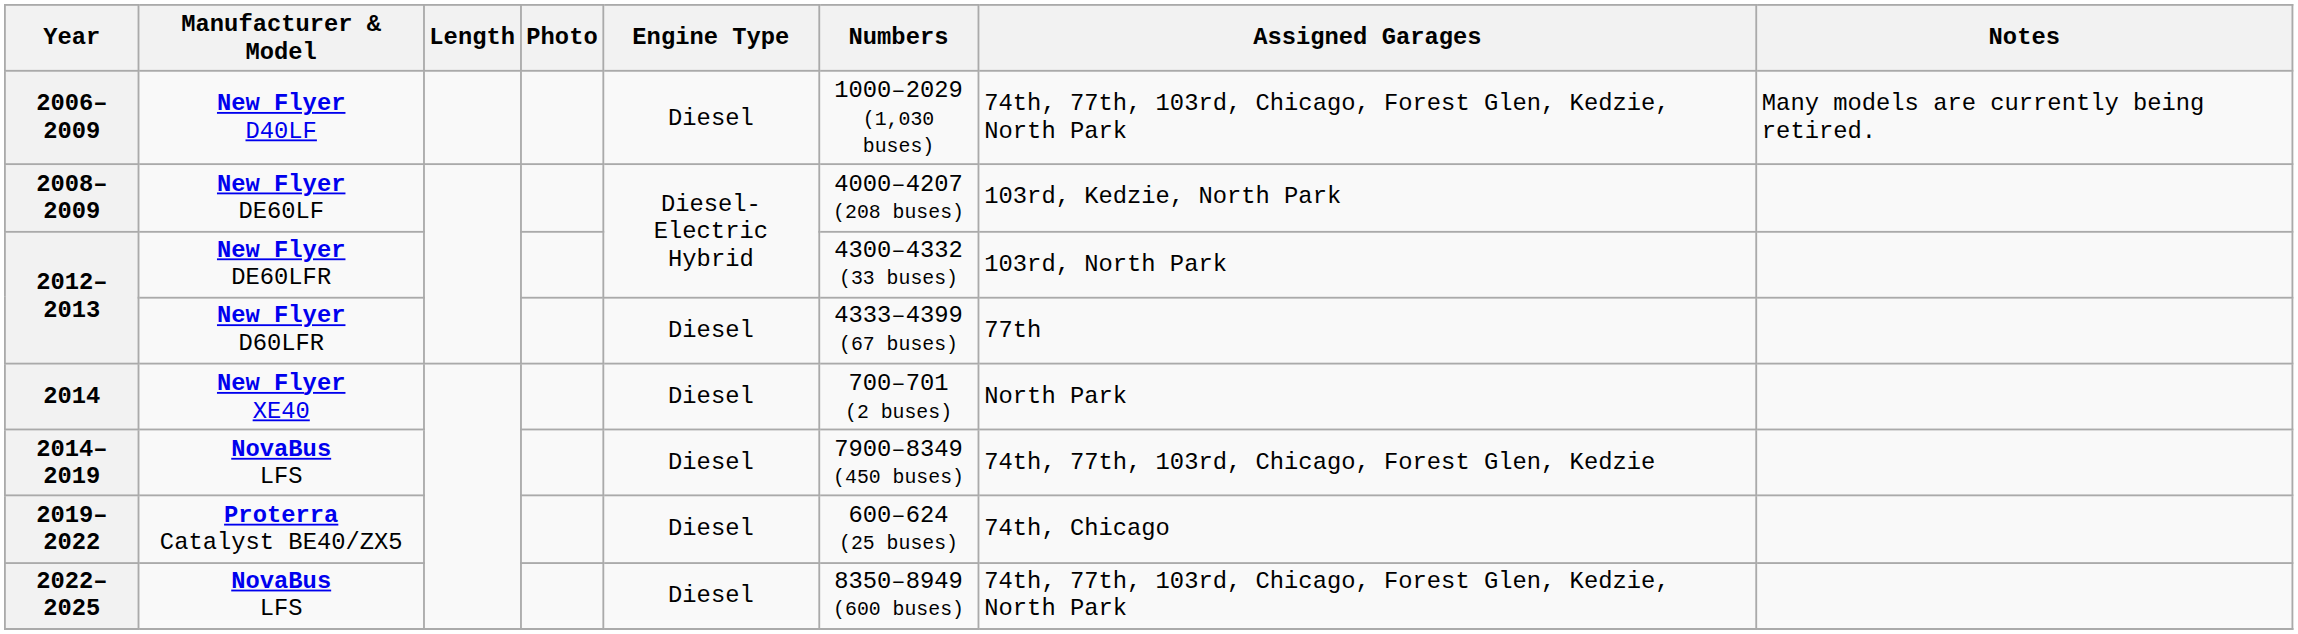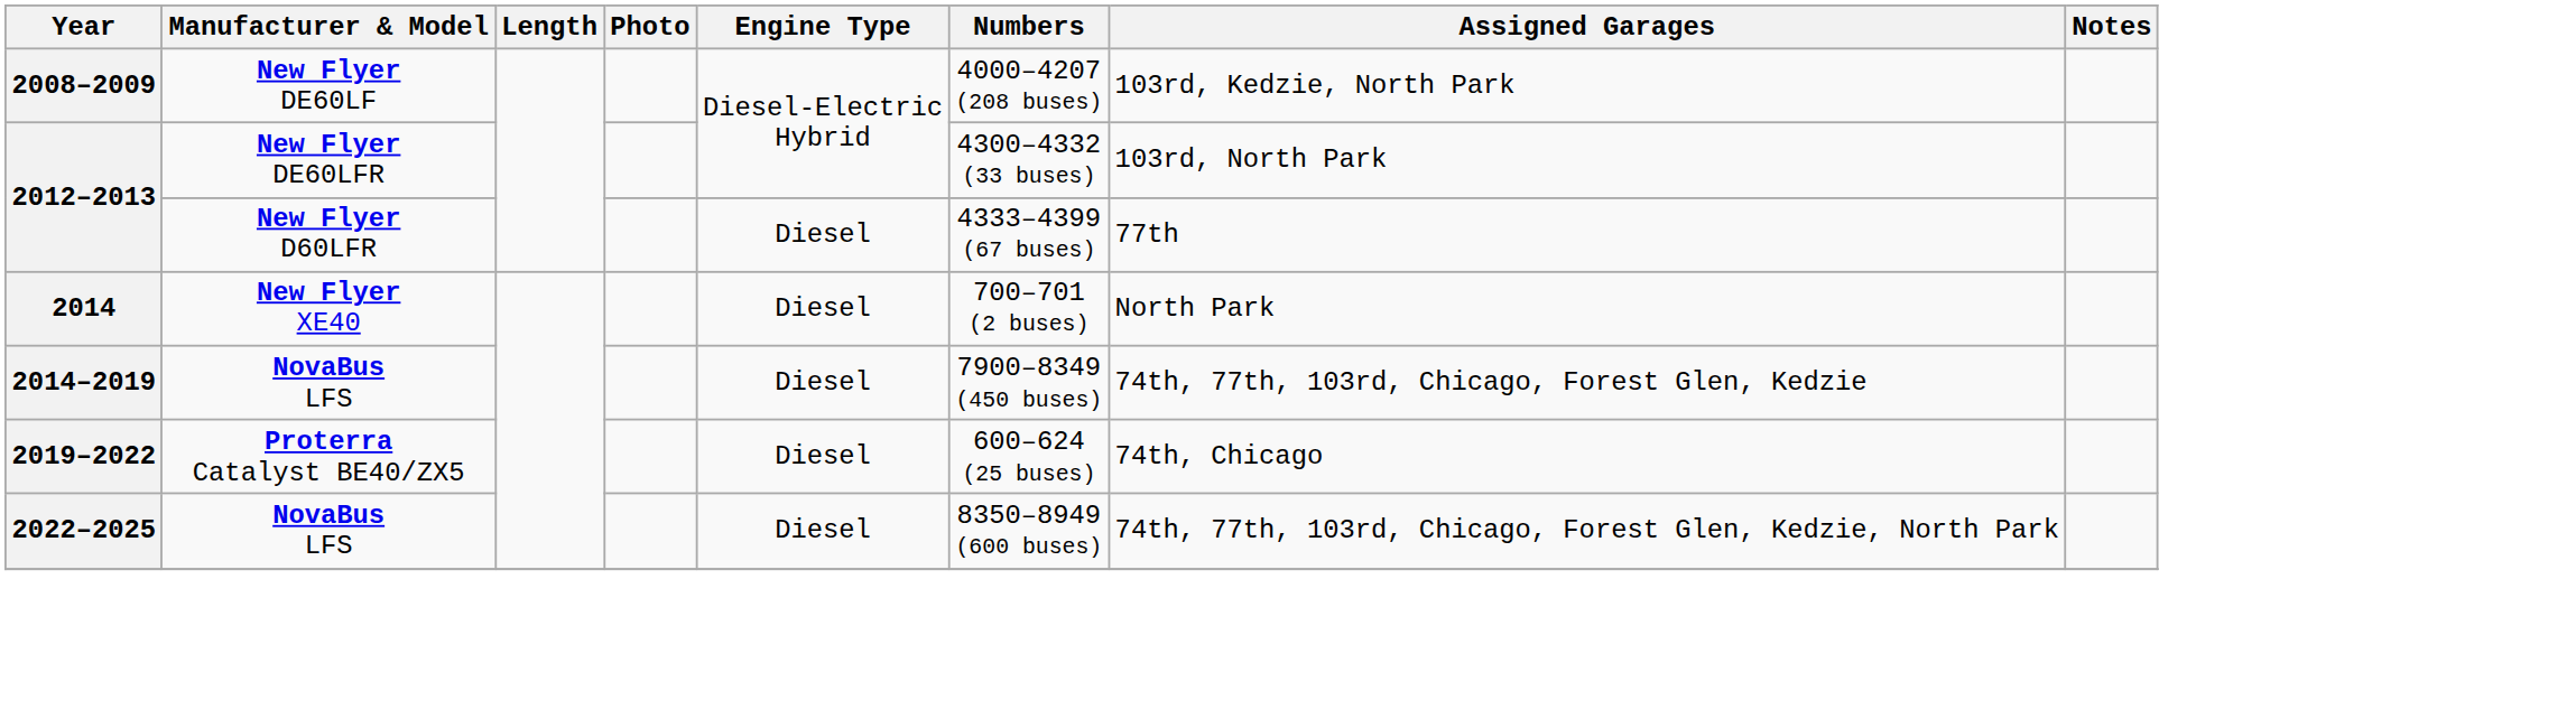- row: 2006–2009 | New Flyer D40LF | Diesel | 1000–2029 (1,030 buses) | 74th, 77th, 103rd, Chicago, Forest Glen, Kedzie, North Park | Many models are currently being retired.
